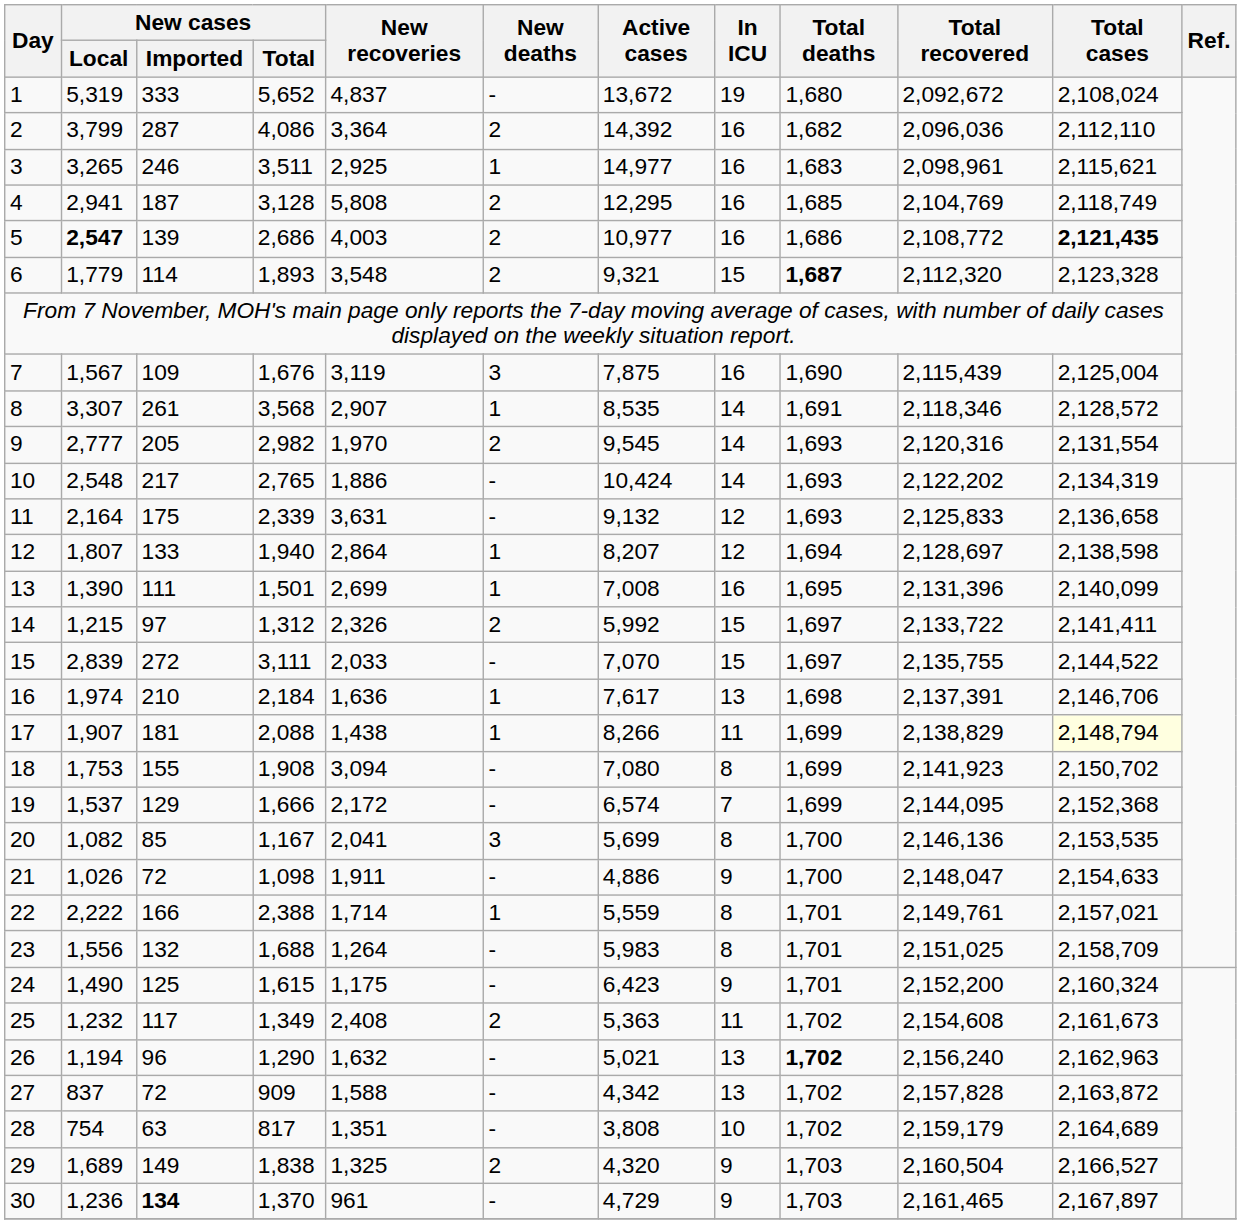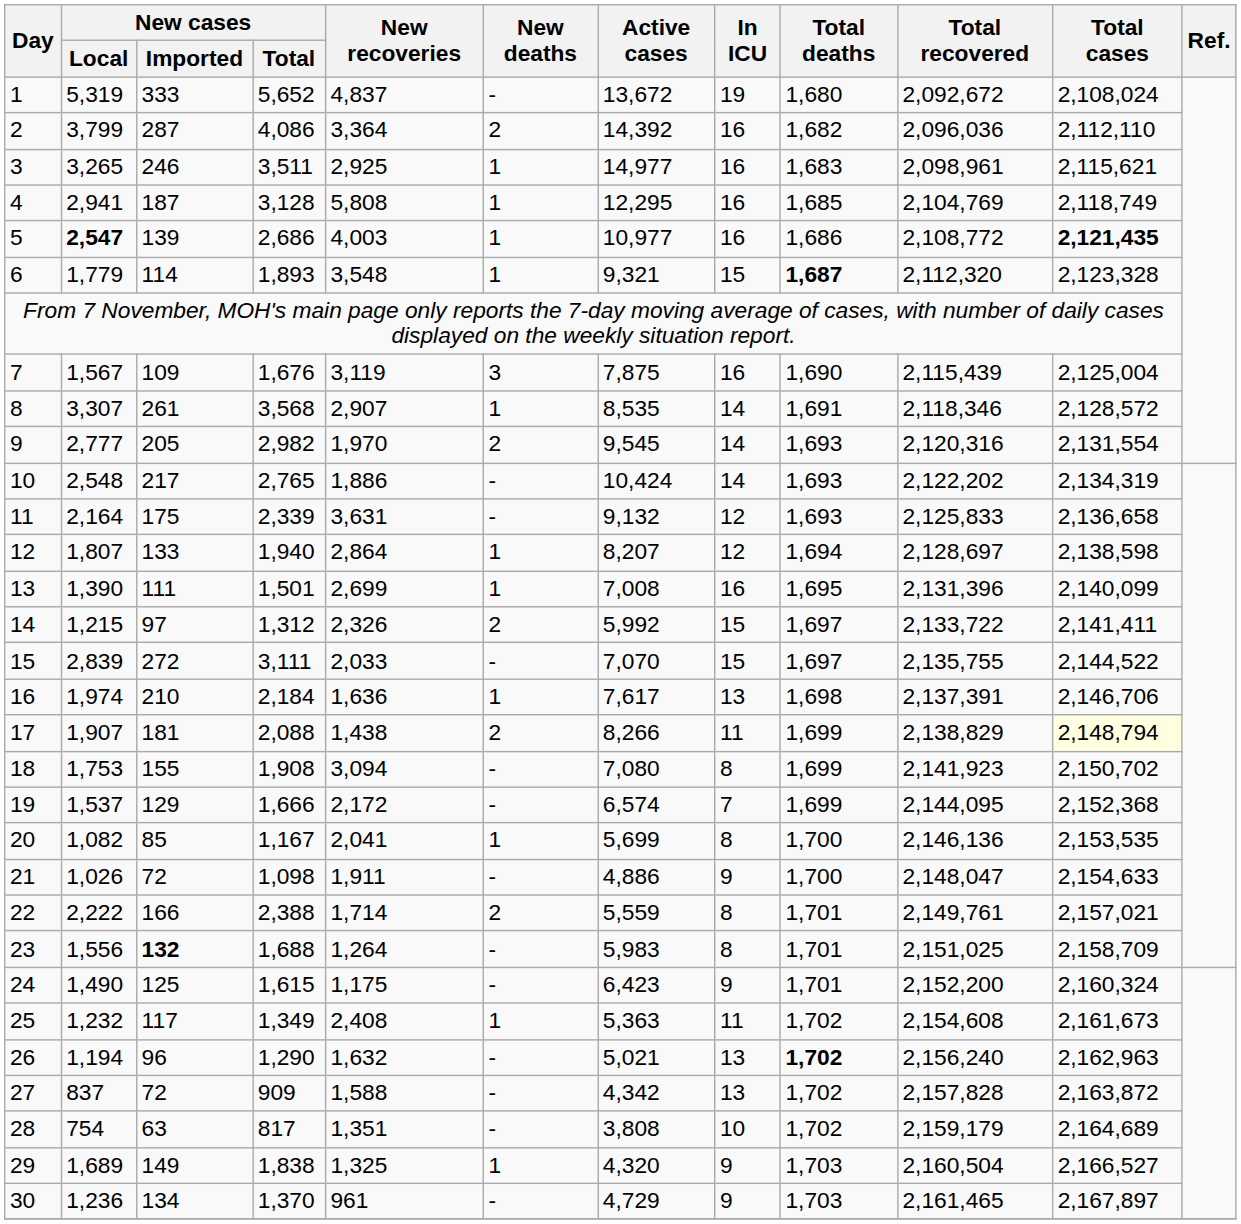4 | New deaths: 2 -> 1
5 | New deaths: 2 -> 1
6 | New deaths: 2 -> 1
17 | New deaths: 1 -> 2
20 | New deaths: 3 -> 1
22 | New deaths: 1 -> 2
23 | New cases / Imported: normal -> bold
25 | New deaths: 2 -> 1
29 | New deaths: 2 -> 1
30 | New cases / Imported: bold -> normal
